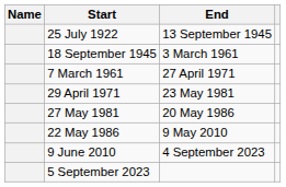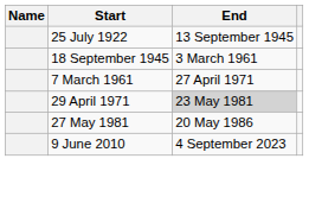29 April 1971 | End: no background -> lightgrey background
- row: 22 May 1986 | 9 May 2010
- row: 5 September 2023
